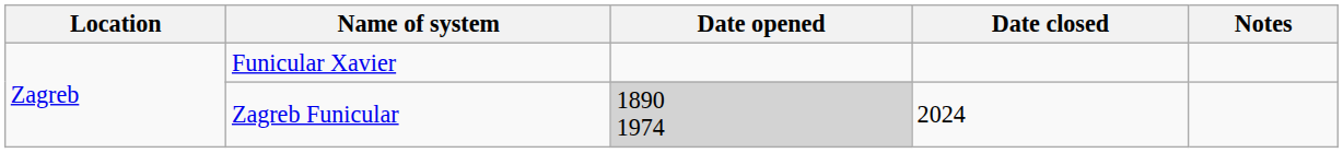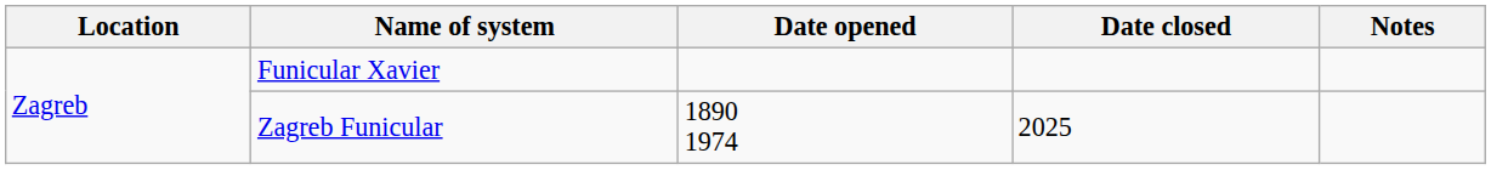Zagreb Funicular | Date opened: lightgrey background -> no background
Zagreb Funicular | Date closed: 2024 -> 2025
